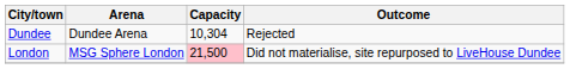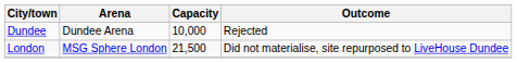Dundee | Capacity: 10,304 -> 10,000
London | Capacity: pink background -> no background
